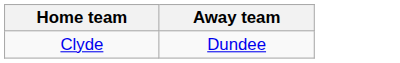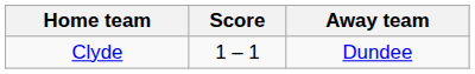+ column: Score | 1 – 1
